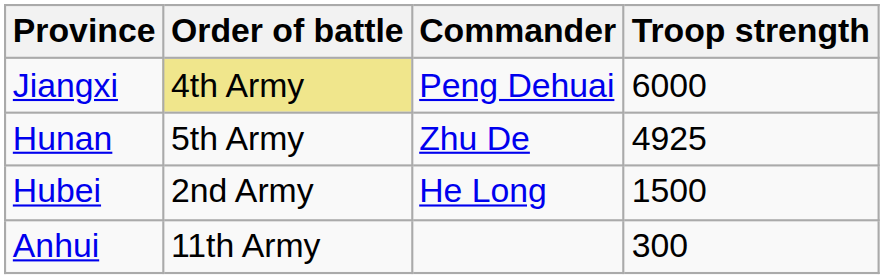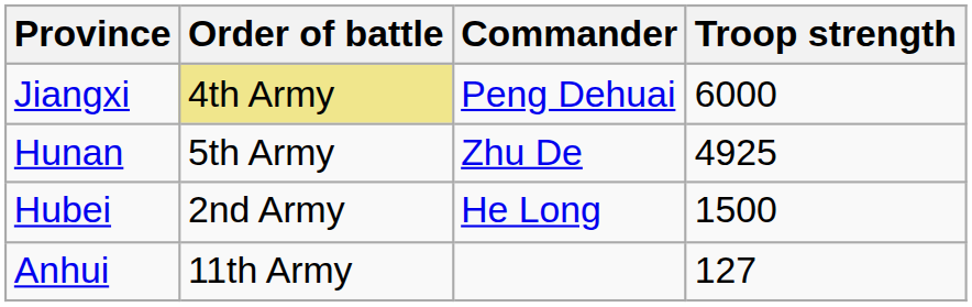Anhui | Troop strength: 300 -> 127
